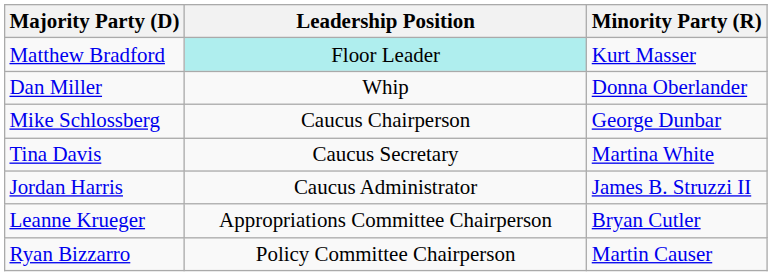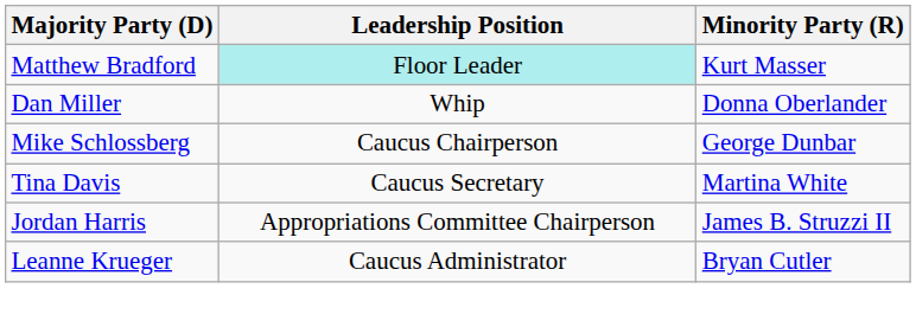Jordan Harris | Leadership Position: Caucus Administrator -> Appropriations Committee Chairperson
Leanne Krueger | Leadership Position: Appropriations Committee Chairperson -> Caucus Administrator
- row: Ryan Bizzarro | Policy Committee Chairperson | Martin Causer
